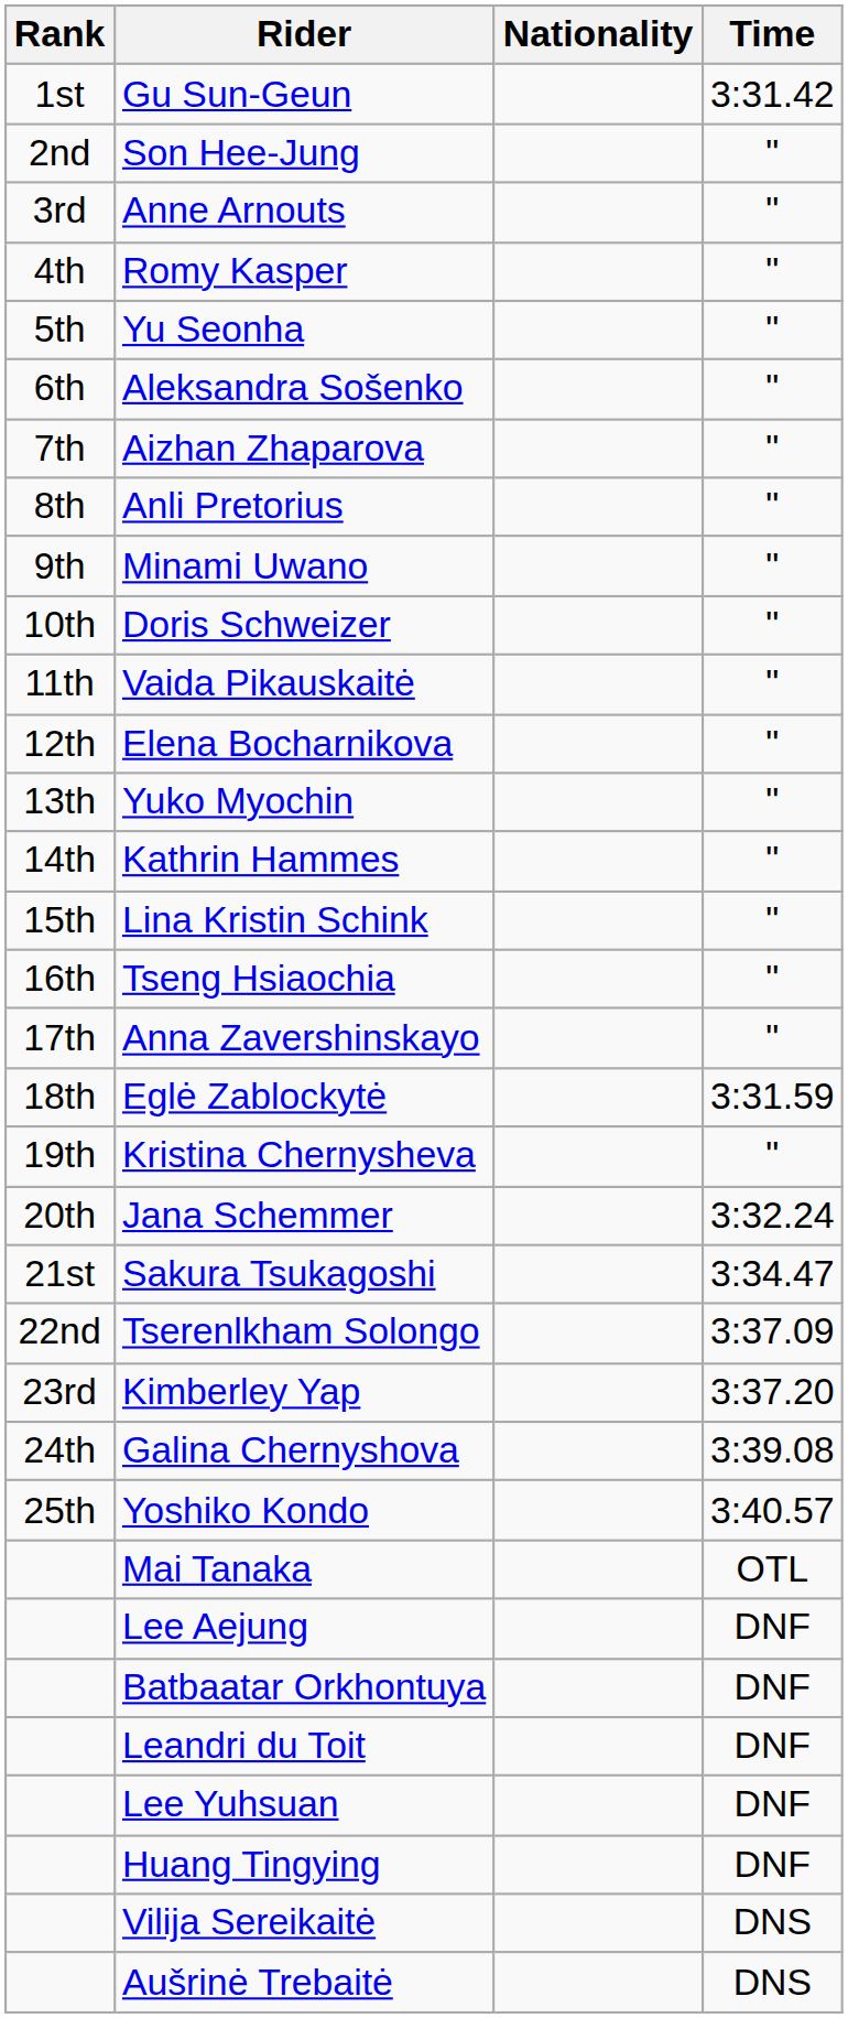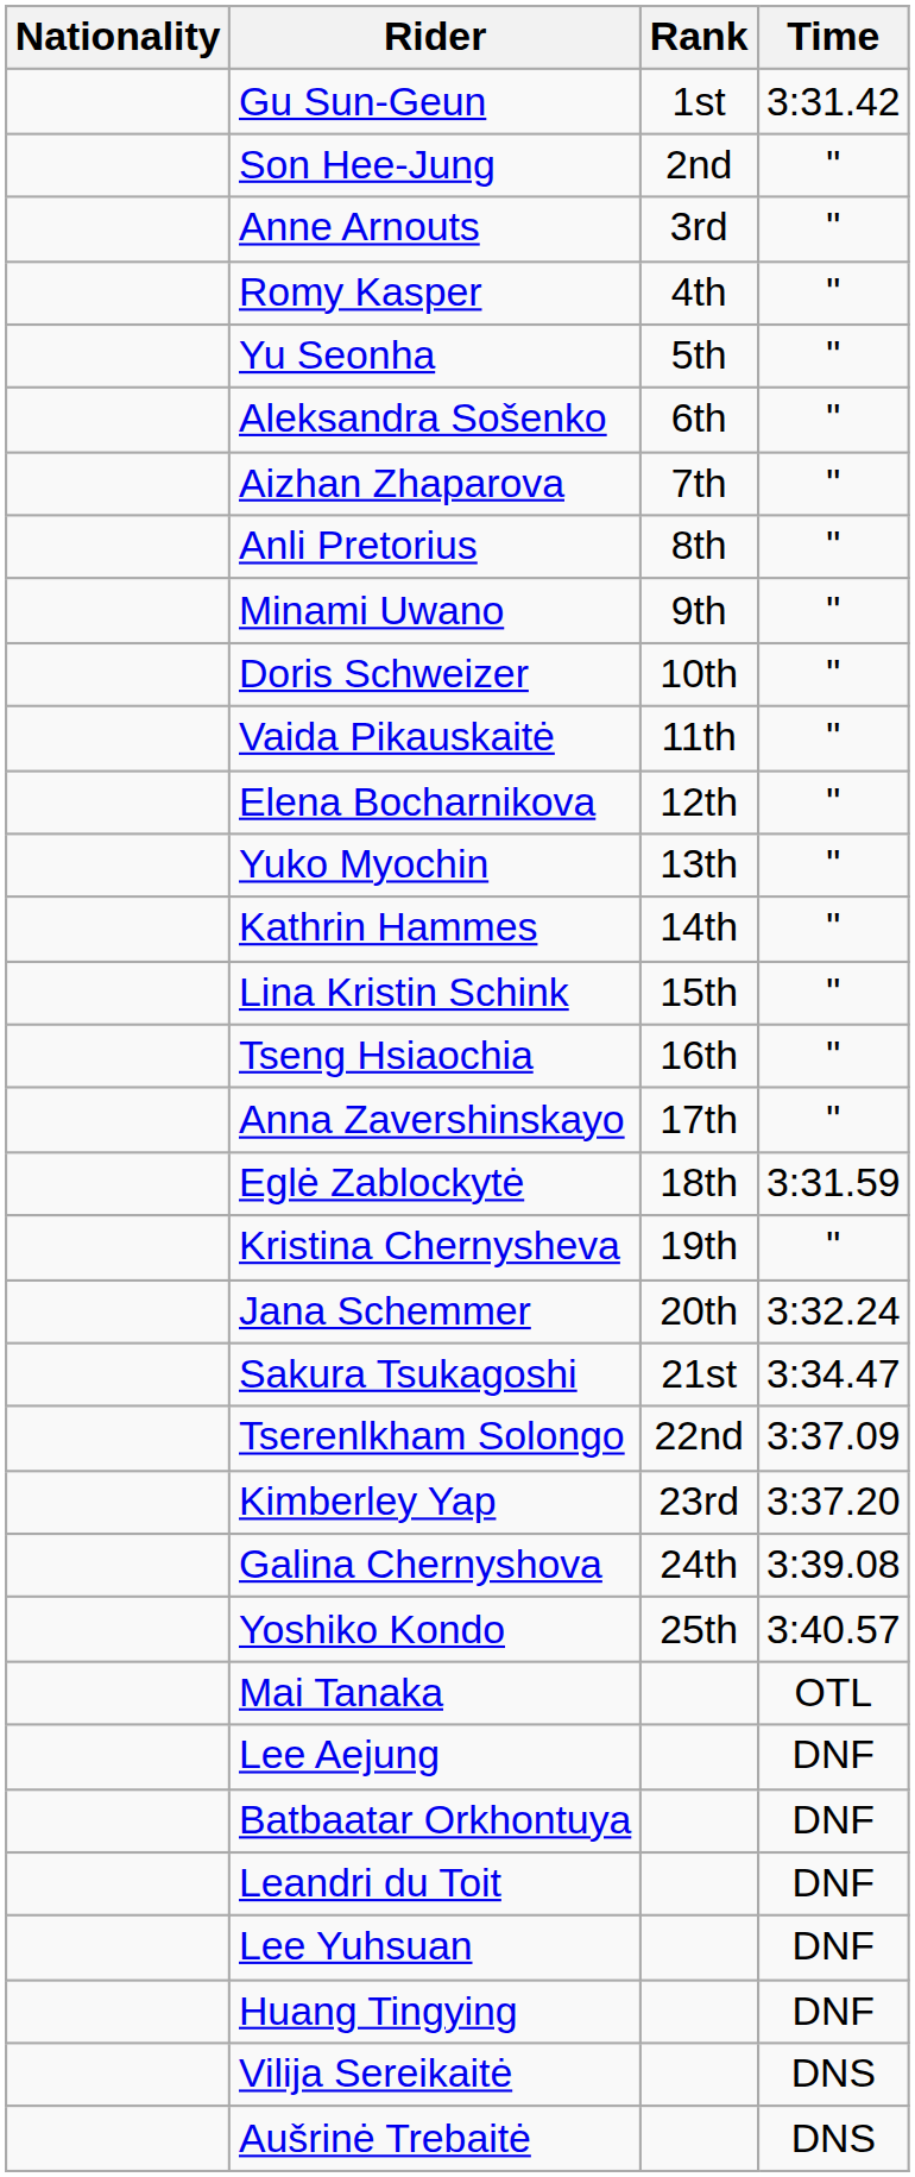columns swapped: Rank <-> Nationality
